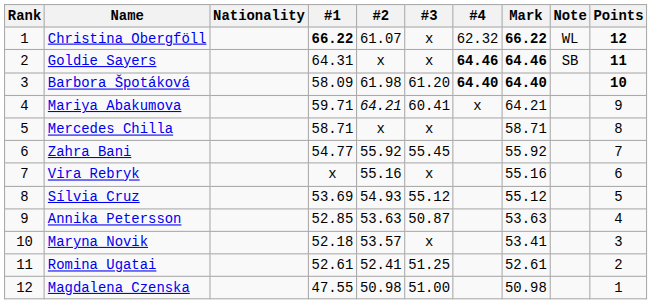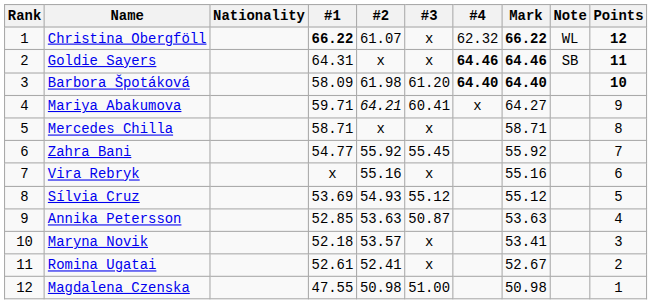Mariya Abakumova | Mark: 64.21 -> 64.27
Romina Ugatai | #3: 51.25 -> x
Romina Ugatai | Mark: 52.61 -> 52.67
